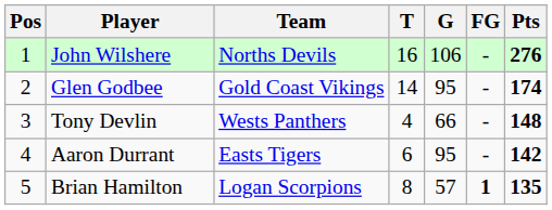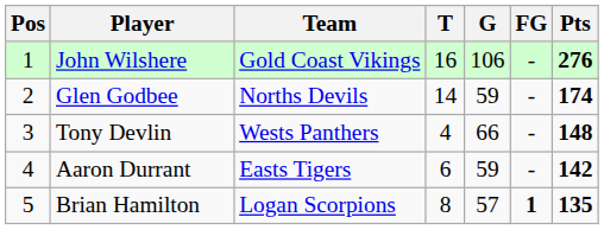John Wilshere | Team: Norths Devils -> Gold Coast Vikings
Glen Godbee | Team: Gold Coast Vikings -> Norths Devils
Glen Godbee | G: 95 -> 59
Aaron Durrant | G: 95 -> 59
